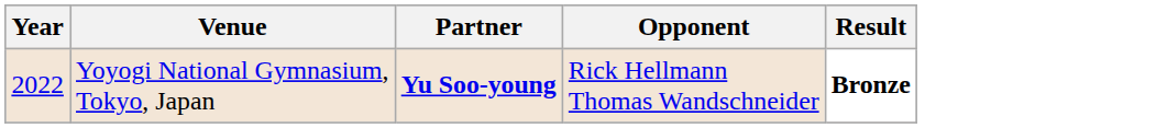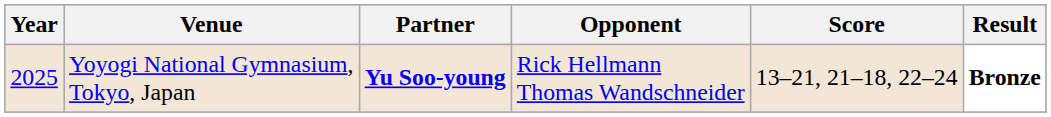+ column: Score | 13–21, 21–18, 22–24
Yoyogi National Gymnasium, Tokyo, Japan | Year: 2022 -> 2025
